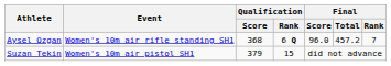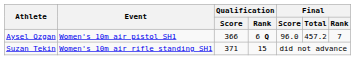Aysel Ozgan | Event: Women's 10m air rifle standing SH1 -> Women's 10m air pistol SH1
Aysel Ozgan | Qualification / Score: 368 -> 366
Suzan Tekin | Event: Women's 10m air pistol SH1 -> Women's 10m air rifle standing SH1
Suzan Tekin | Qualification / Score: 379 -> 371
